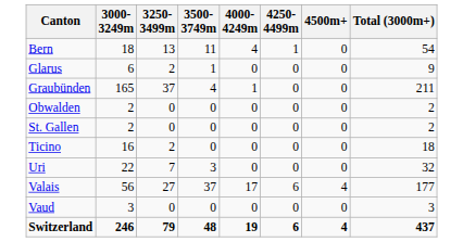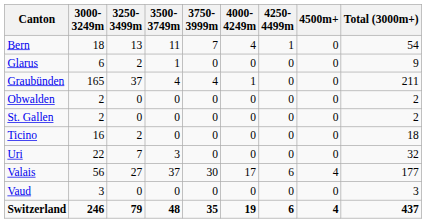+ column: 3750- 3999m | 7 | 0 | 4 | 0 | 0 | 0 | 0 | 30 | 0 | 35
